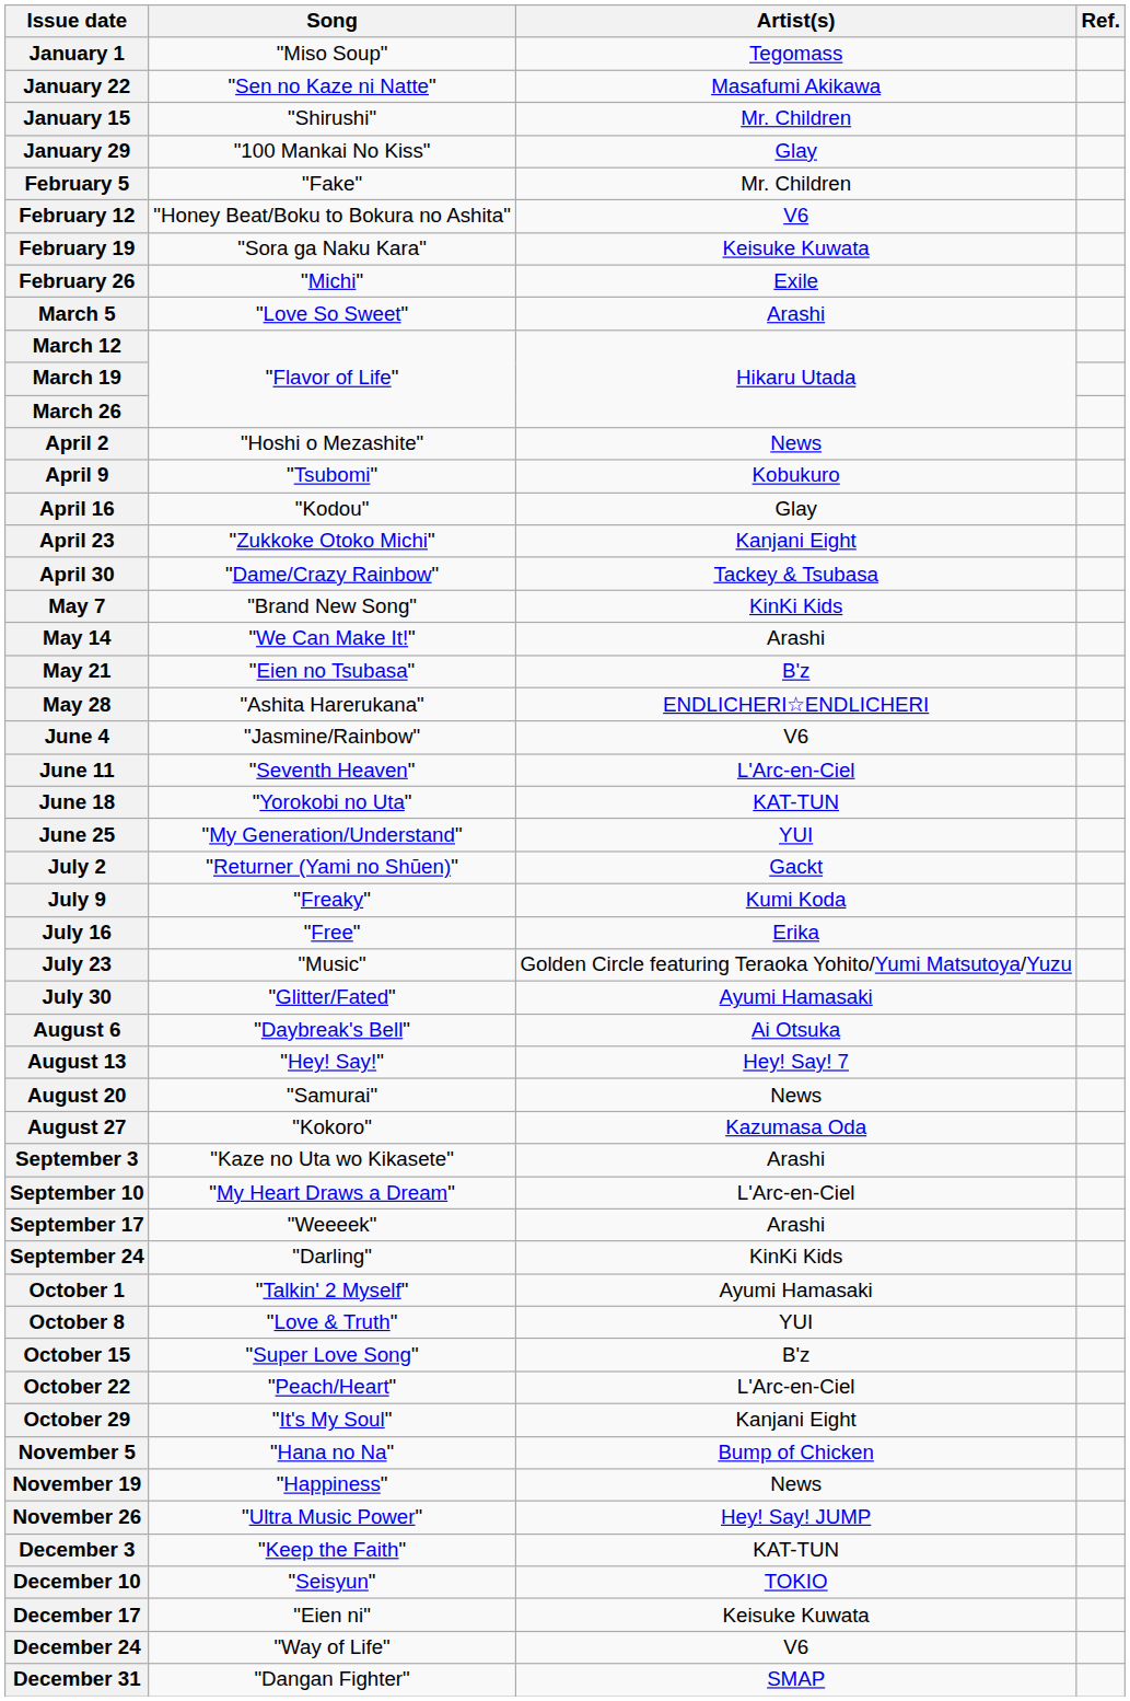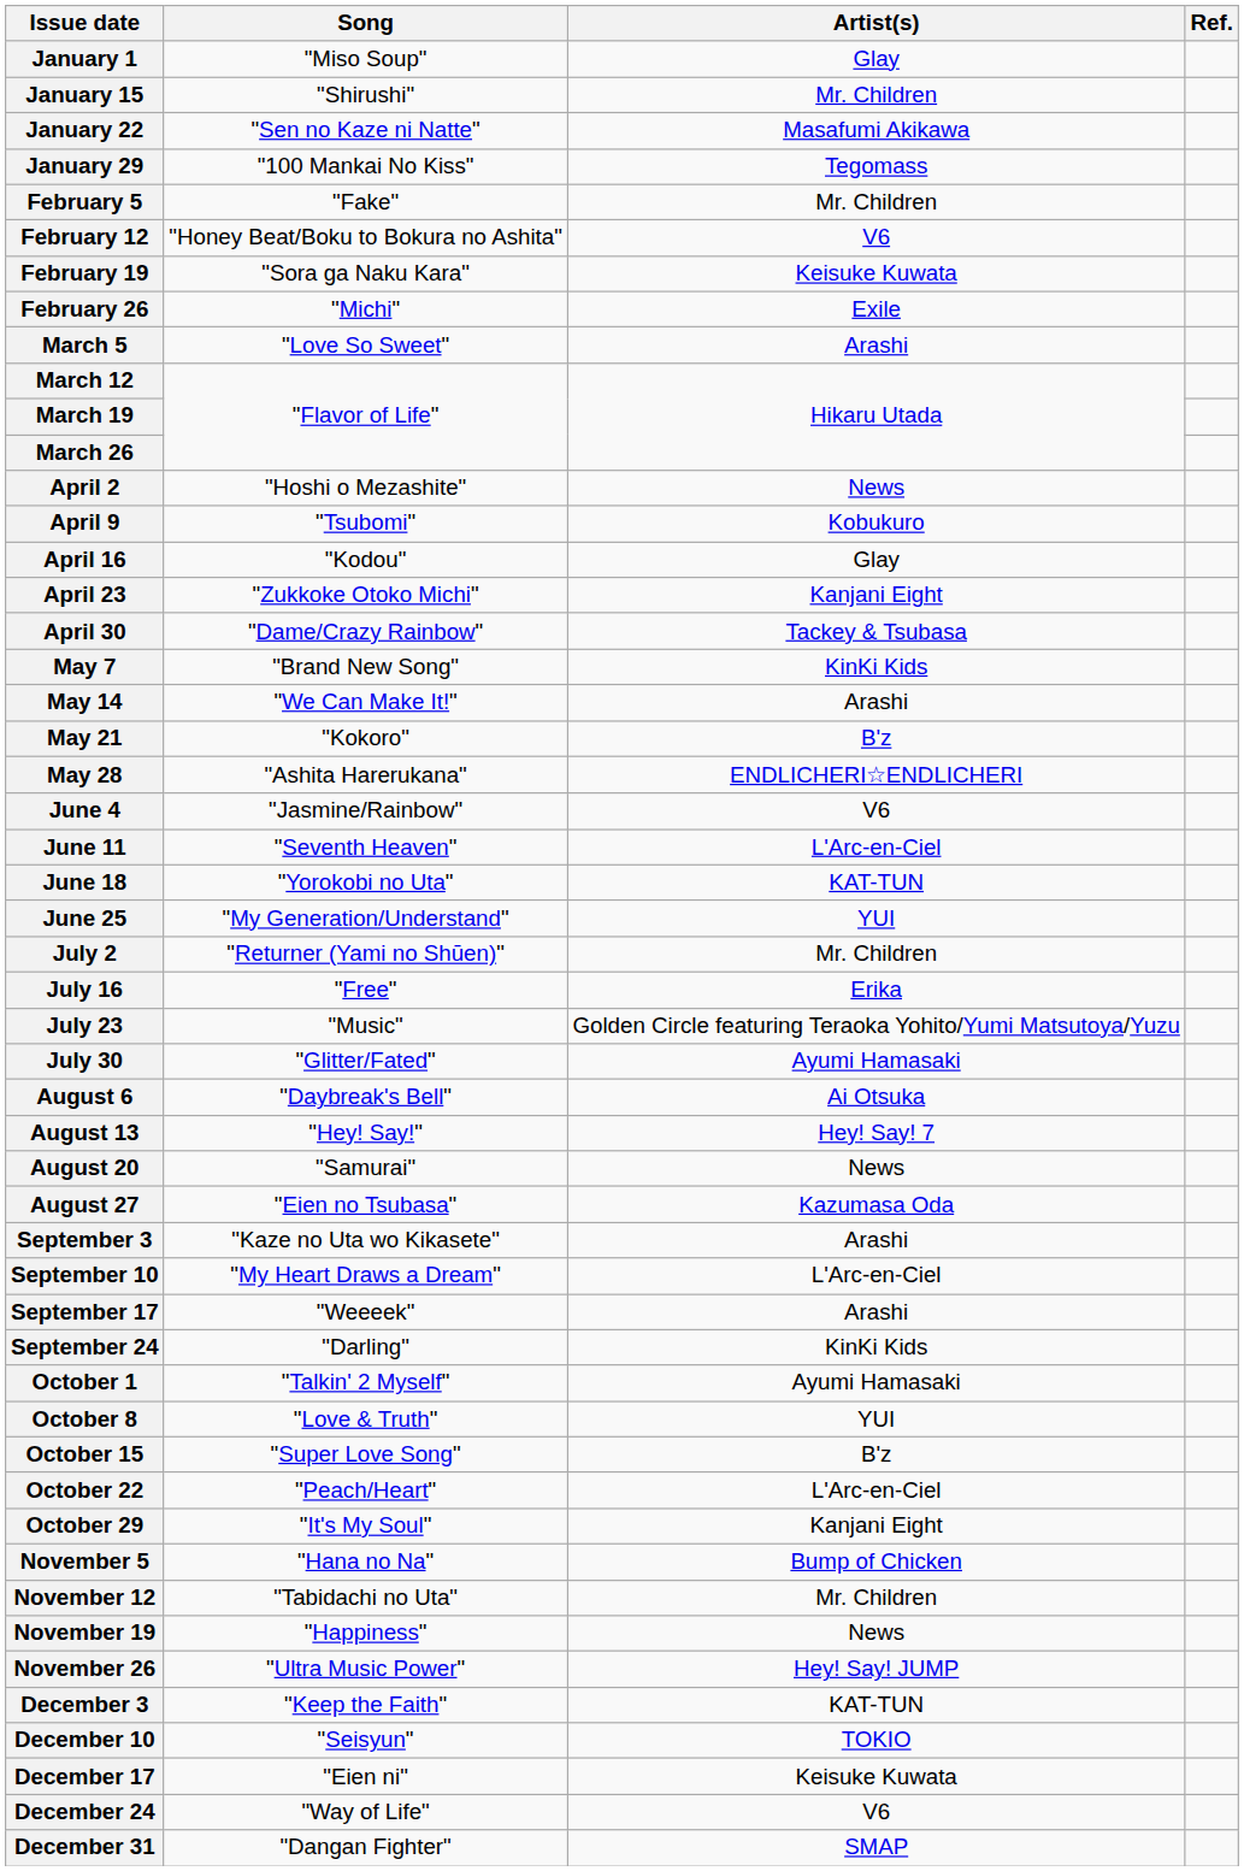January 1 | Artist(s): Tegomass -> Glay
rows swapped: January 15 <-> January 22
January 29 | Artist(s): Glay -> Tegomass
May 21 | Song: "Eien no Tsubasa" -> "Kokoro"
July 2 | Artist(s): Gackt -> Mr. Children
- row: July 9 | "Freaky" | Kumi Koda
August 27 | Song: "Kokoro" -> "Eien no Tsubasa"
+ row: November 12 | "Tabidachi no Uta" | Mr. Children
